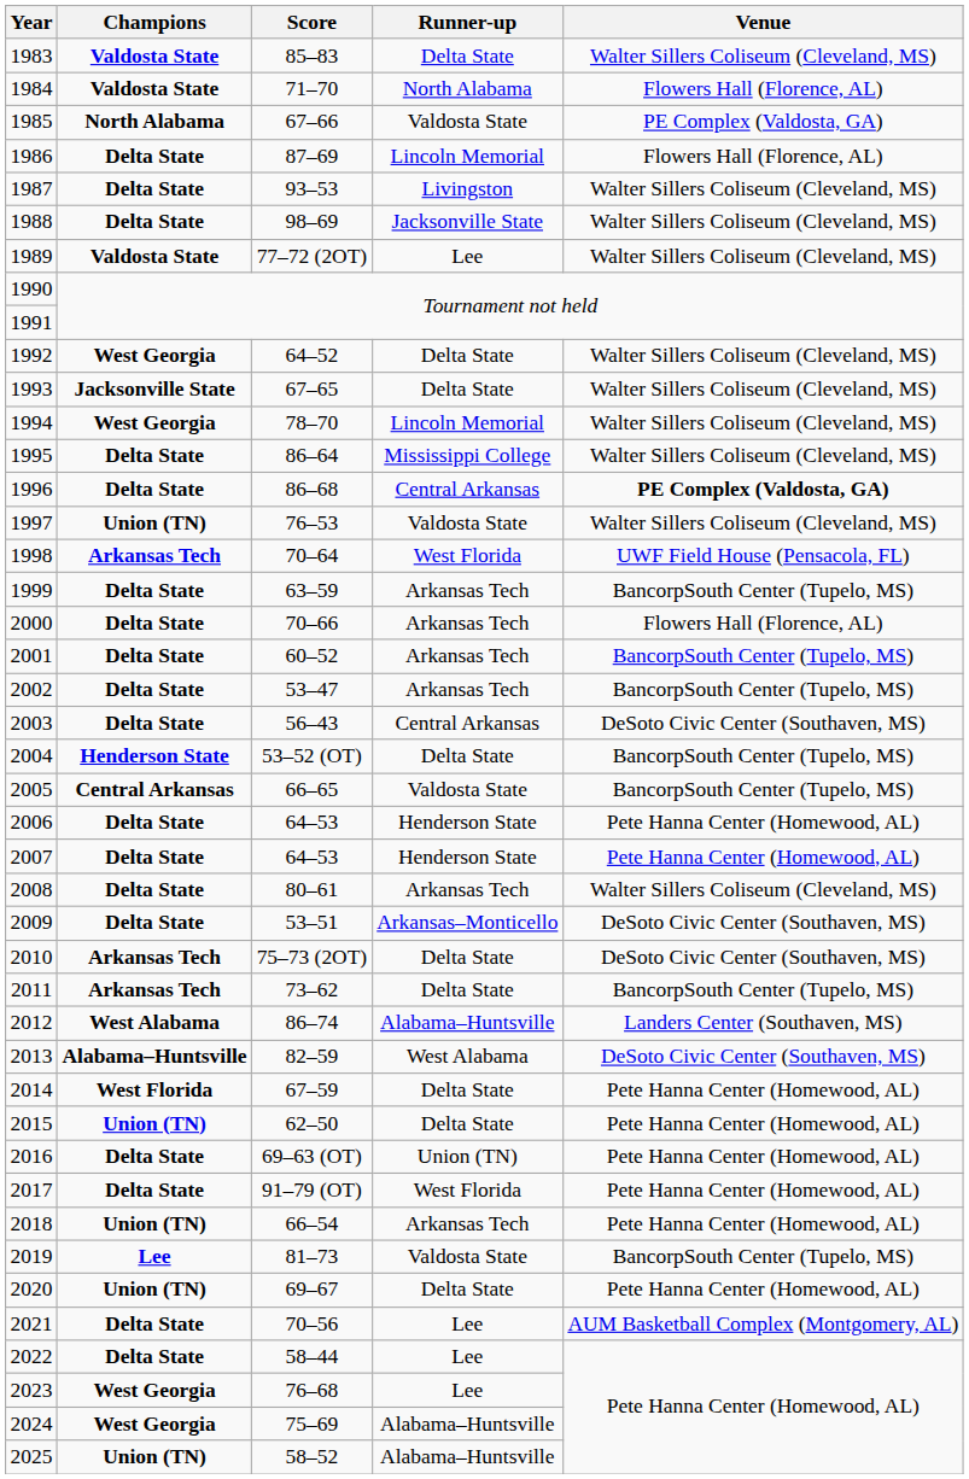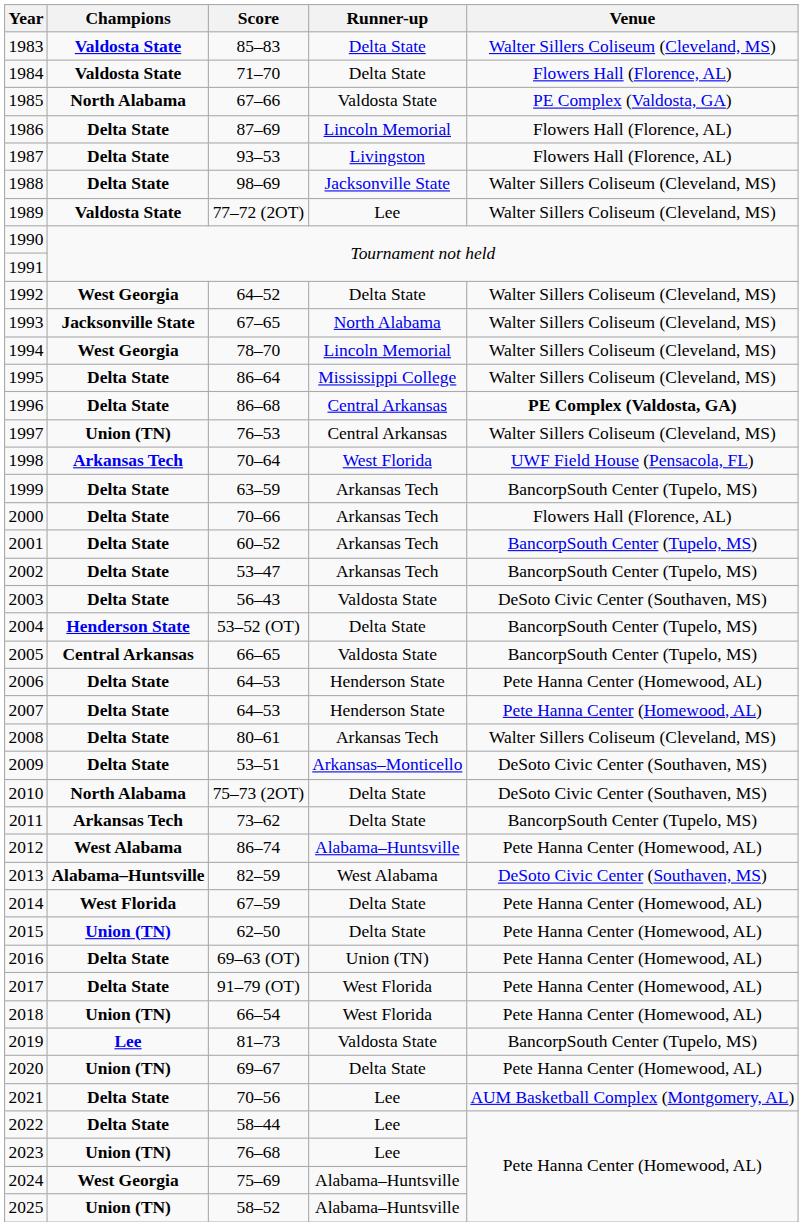1984 | Runner-up: North Alabama -> Delta State
1987 | Venue: Walter Sillers Coliseum (Cleveland, MS) -> Flowers Hall (Florence, AL)
1993 | Runner-up: Delta State -> North Alabama
1997 | Runner-up: Valdosta State -> Central Arkansas
2003 | Runner-up: Central Arkansas -> Valdosta State
2010 | Champions: Arkansas Tech -> North Alabama
2012 | Venue: Landers Center (Southaven, MS) -> Pete Hanna Center (Homewood, AL)
2018 | Runner-up: Arkansas Tech -> West Florida
2023 | Champions: West Georgia -> Union (TN)
